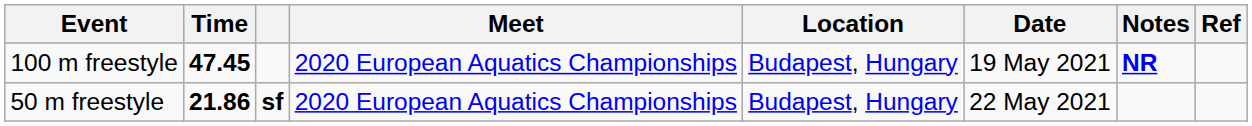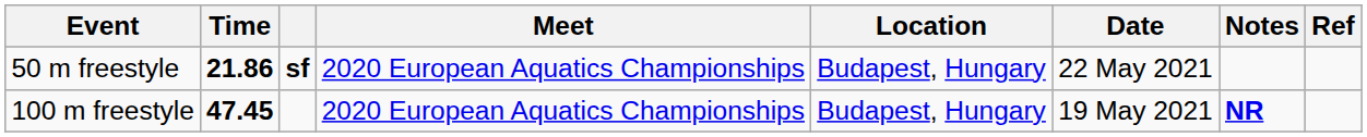rows swapped: 50 m freestyle <-> 100 m freestyle
